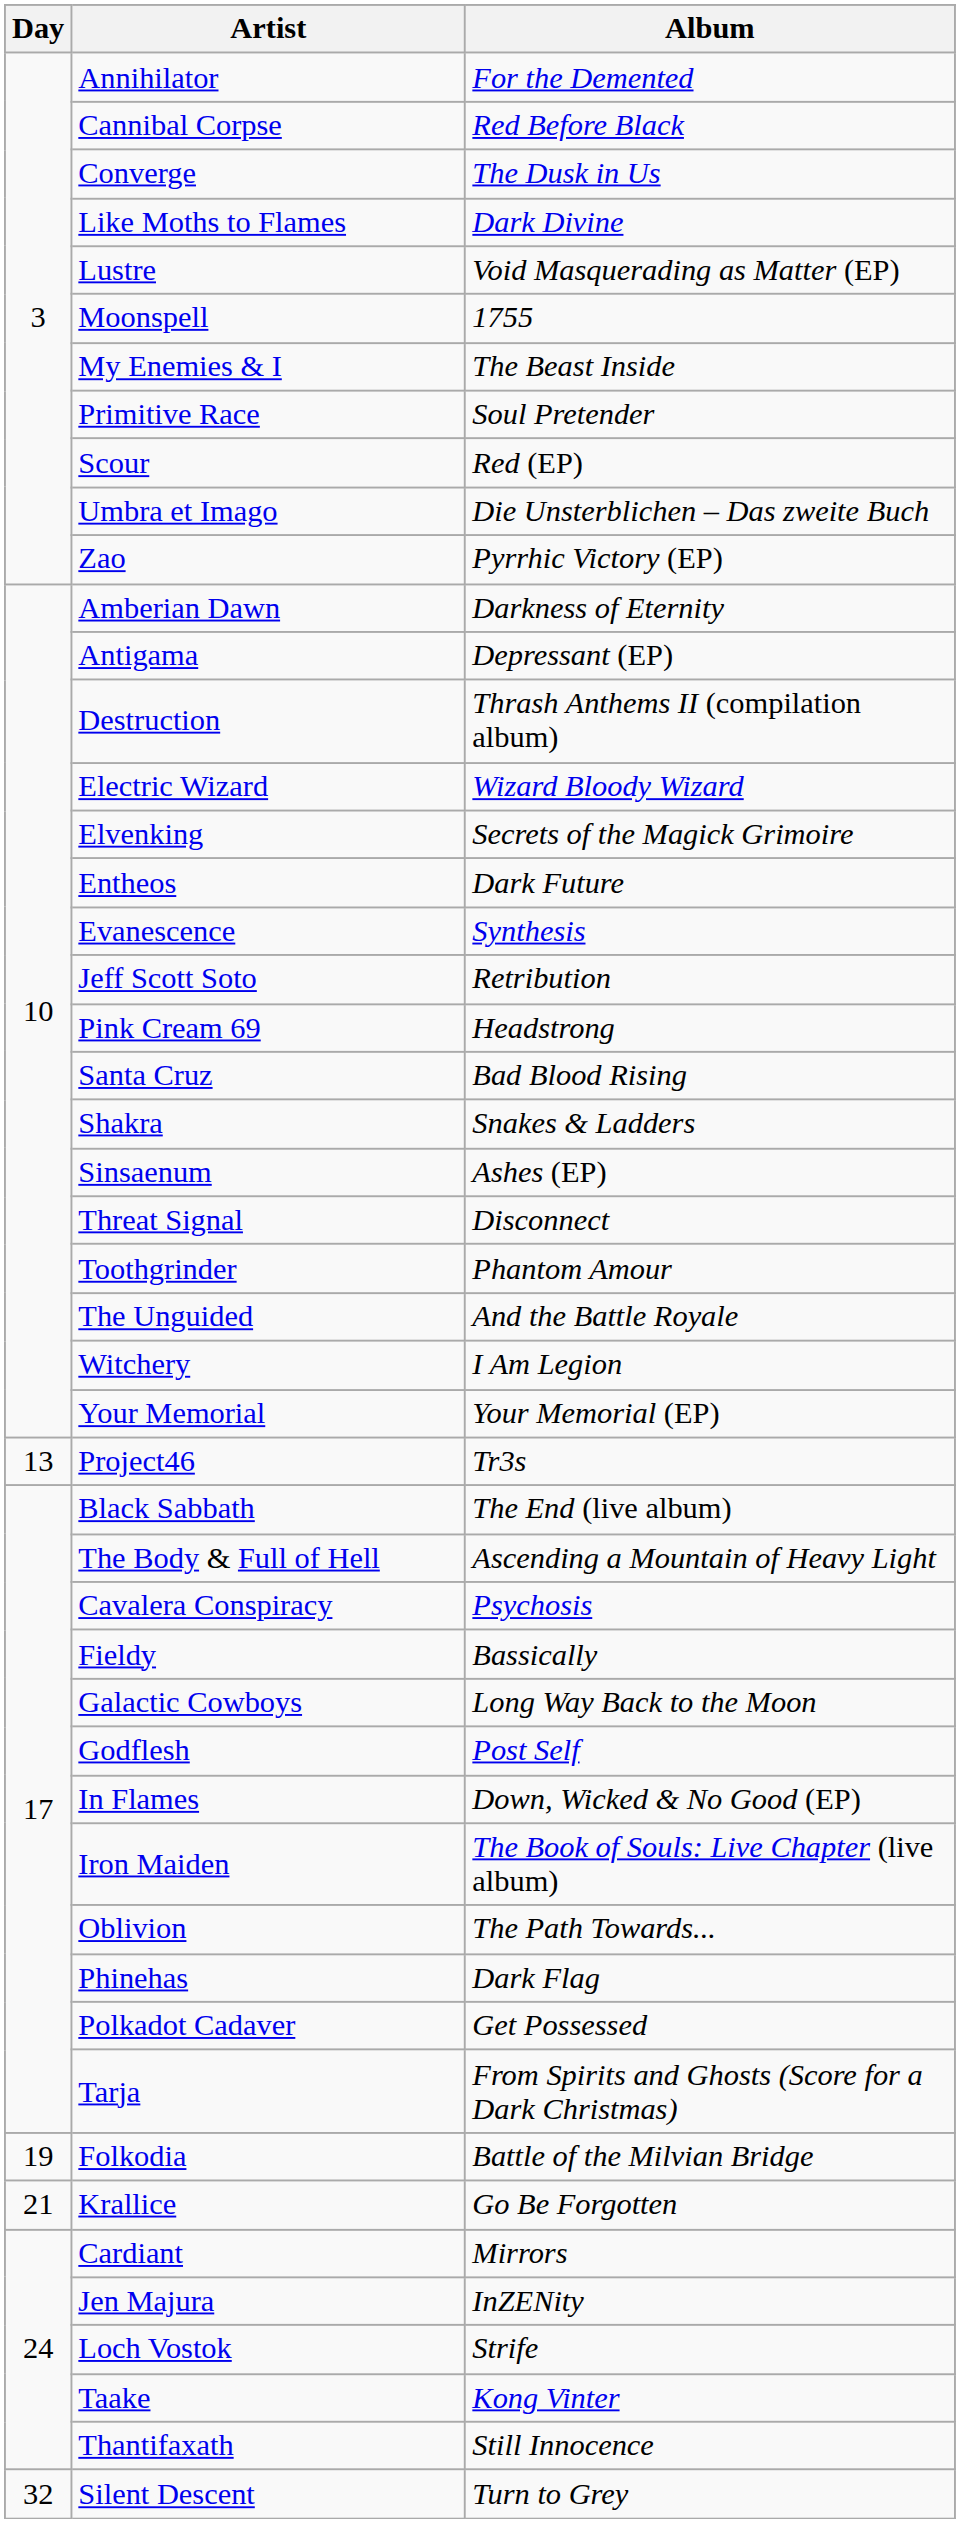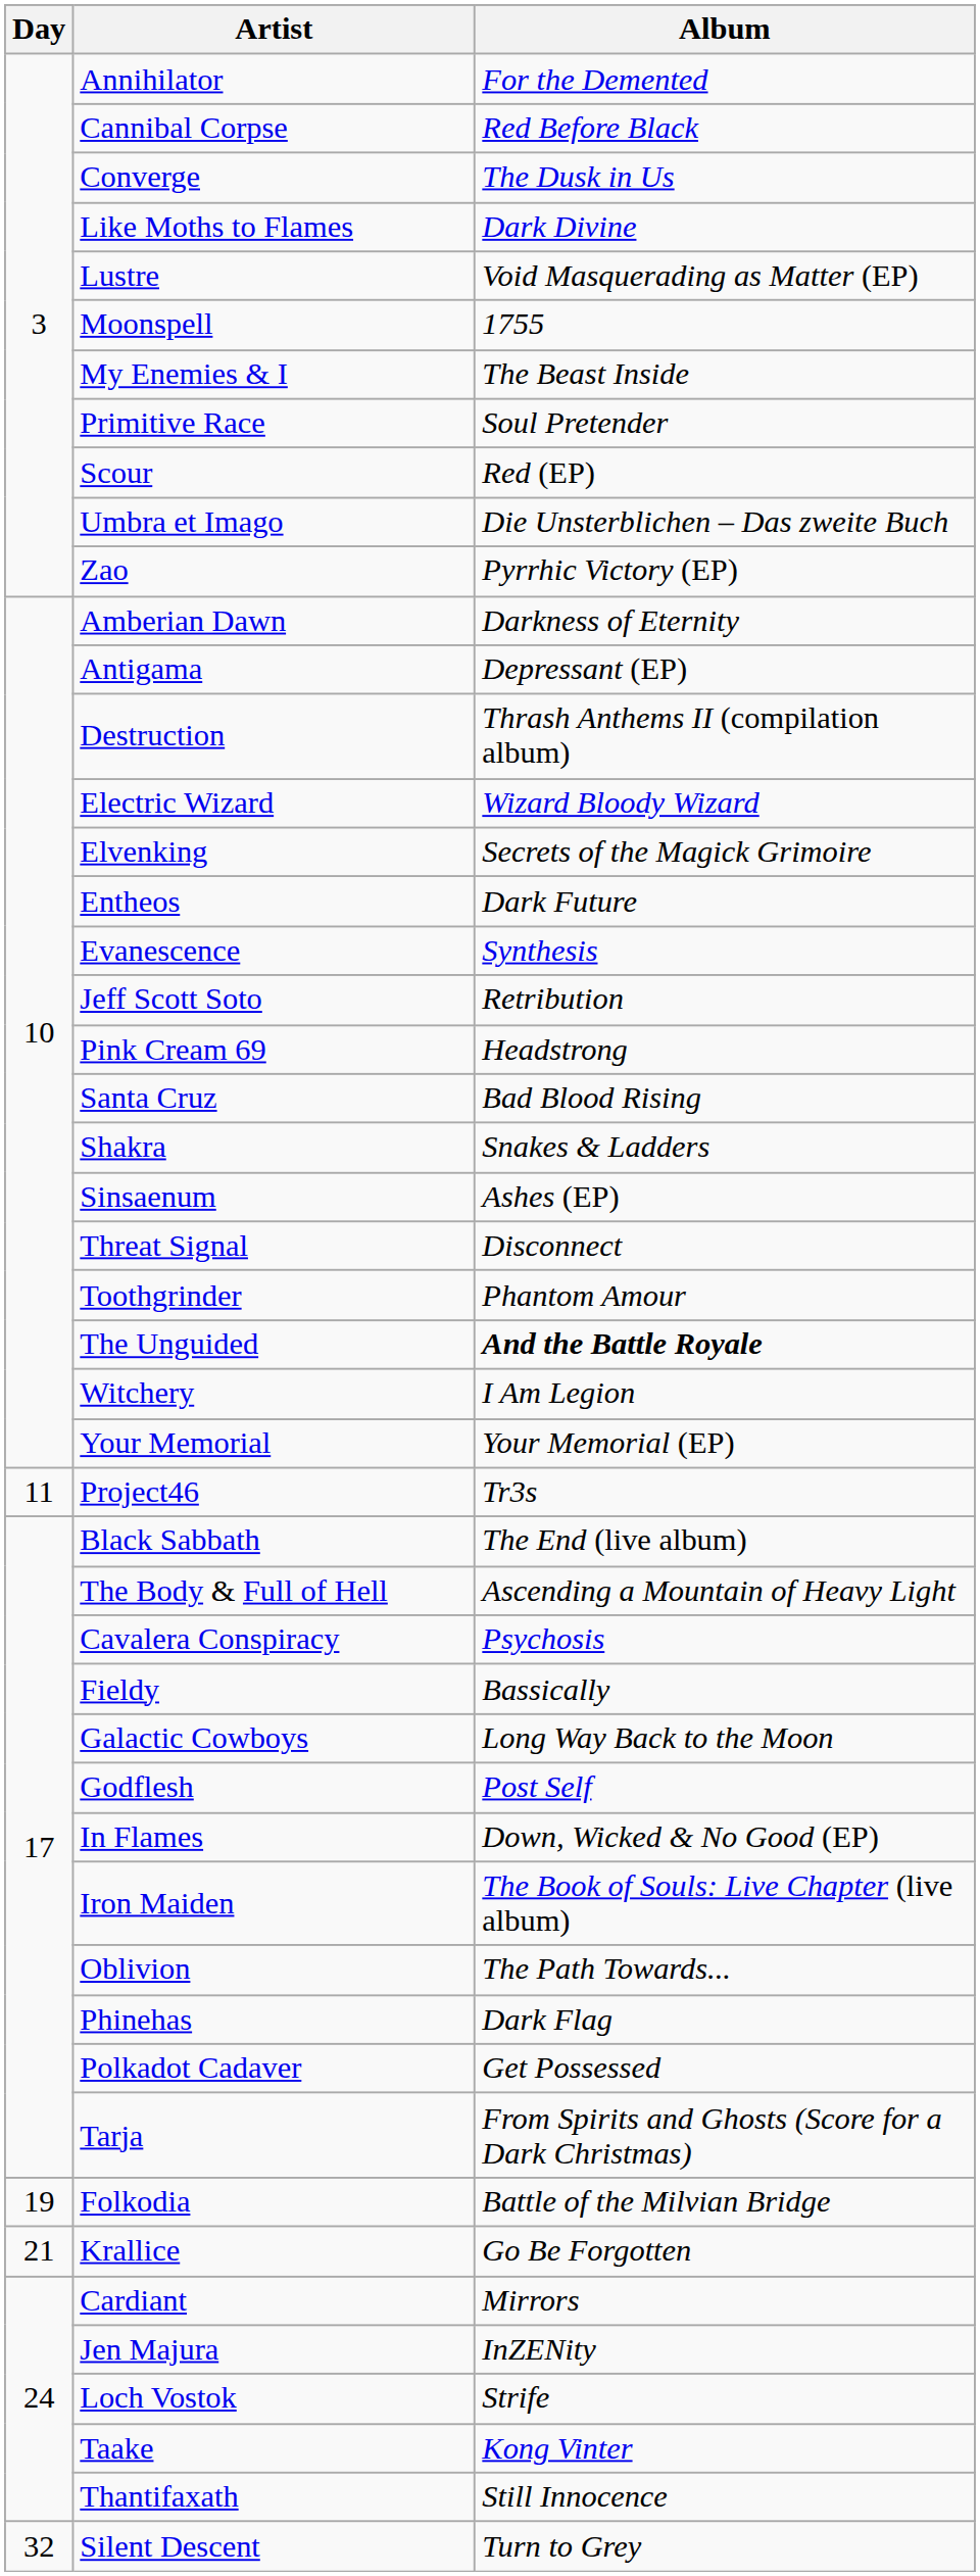The Unguided | Album: normal -> bold
Project46 | Day: 13 -> 11
